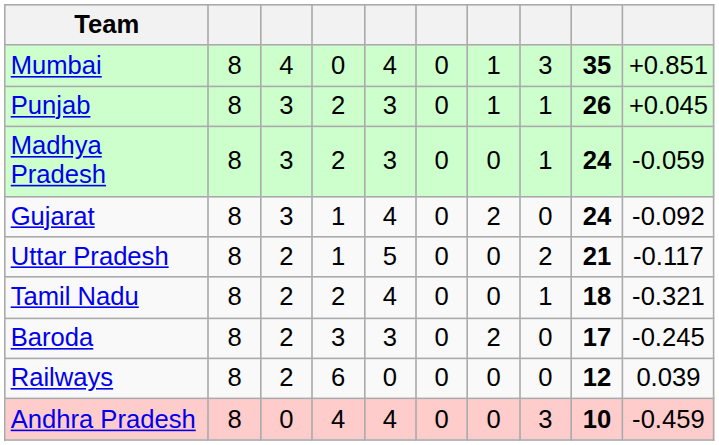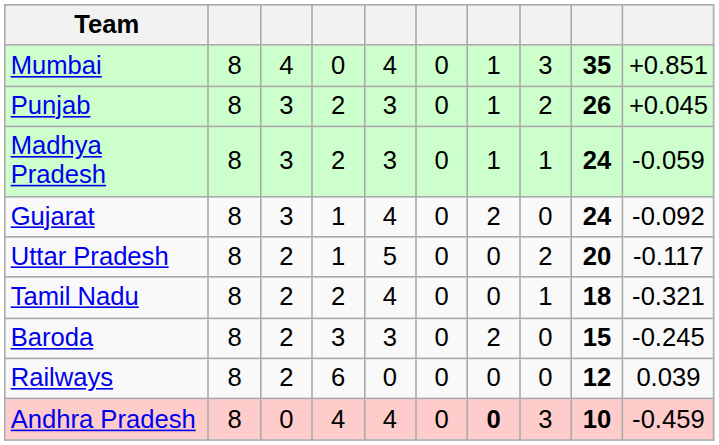Punjab | column 8: 1 -> 2
Madhya Pradesh | column 7: 0 -> 1
Uttar Pradesh | column 9: 21 -> 20
Baroda | column 9: 17 -> 15
Andhra Pradesh | column 7: normal -> bold
